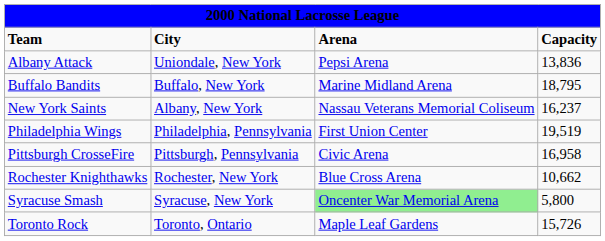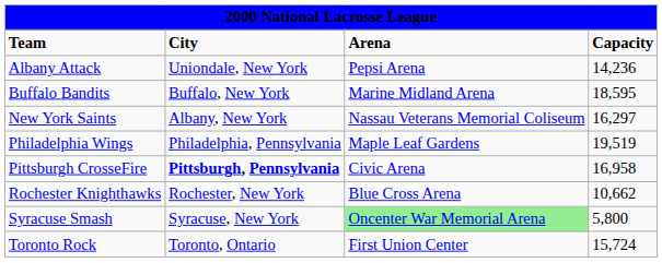Albany Attack | column 4: 13,836 -> 14,236
Buffalo Bandits | column 4: 18,795 -> 18,595
New York Saints | column 4: 16,237 -> 16,297
Philadelphia Wings | column 3: First Union Center -> Maple Leaf Gardens
Pittsburgh CrosseFire | column 2: normal -> bold
Toronto Rock | column 3: Maple Leaf Gardens -> First Union Center
Toronto Rock | column 4: 15,726 -> 15,724
